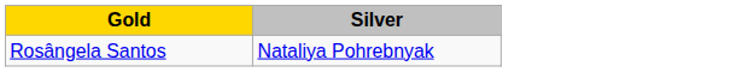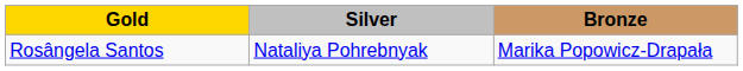+ column: Bronze | Marika Popowicz-Drapała
